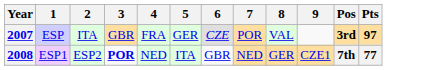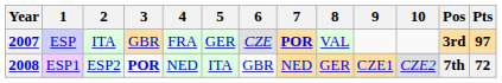+ column: 10 | CZE2
2007 | 7: normal -> bold
2008 | Pts: 77 -> 72
